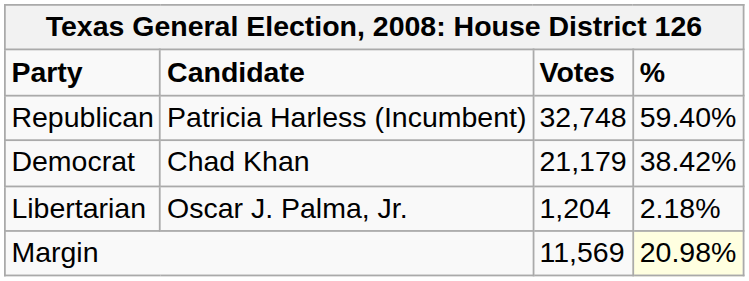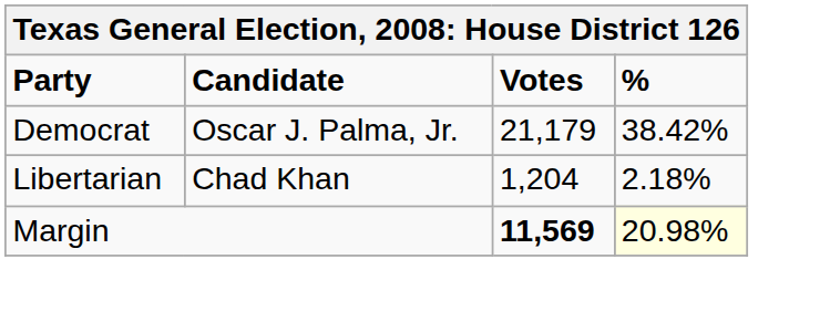- row: Republican | Patricia Harless (Incumbent) | 32,748 | 59.40%
Democrat | Candidate: Chad Khan -> Oscar J. Palma, Jr.
Libertarian | Candidate: Oscar J. Palma, Jr. -> Chad Khan
Margin | Votes: normal -> bold
